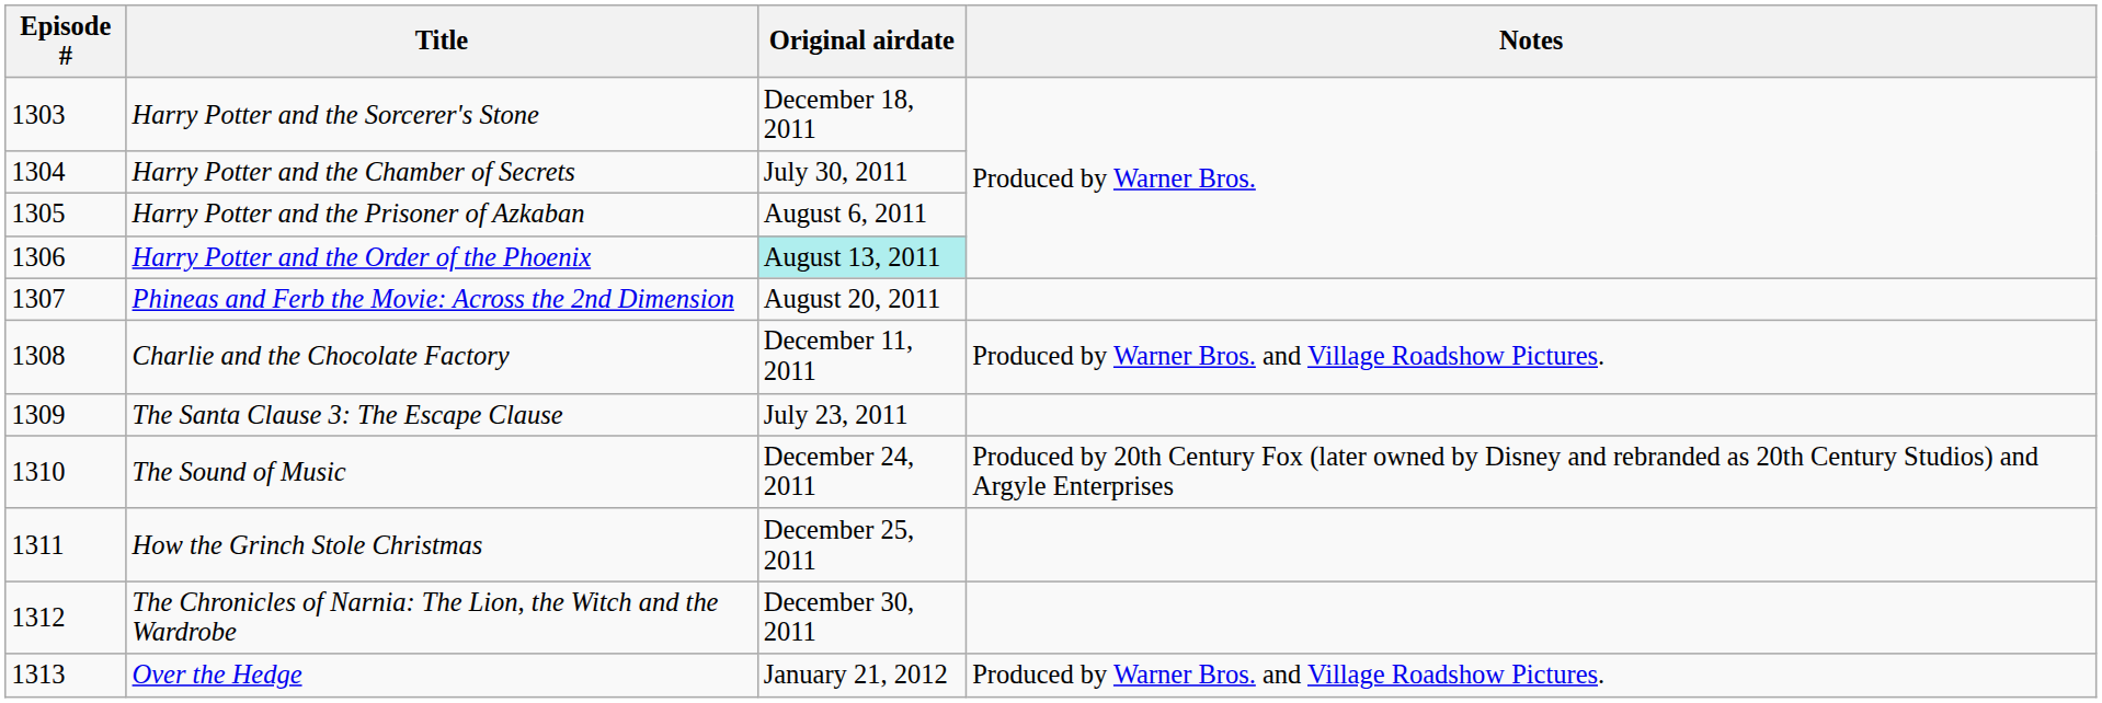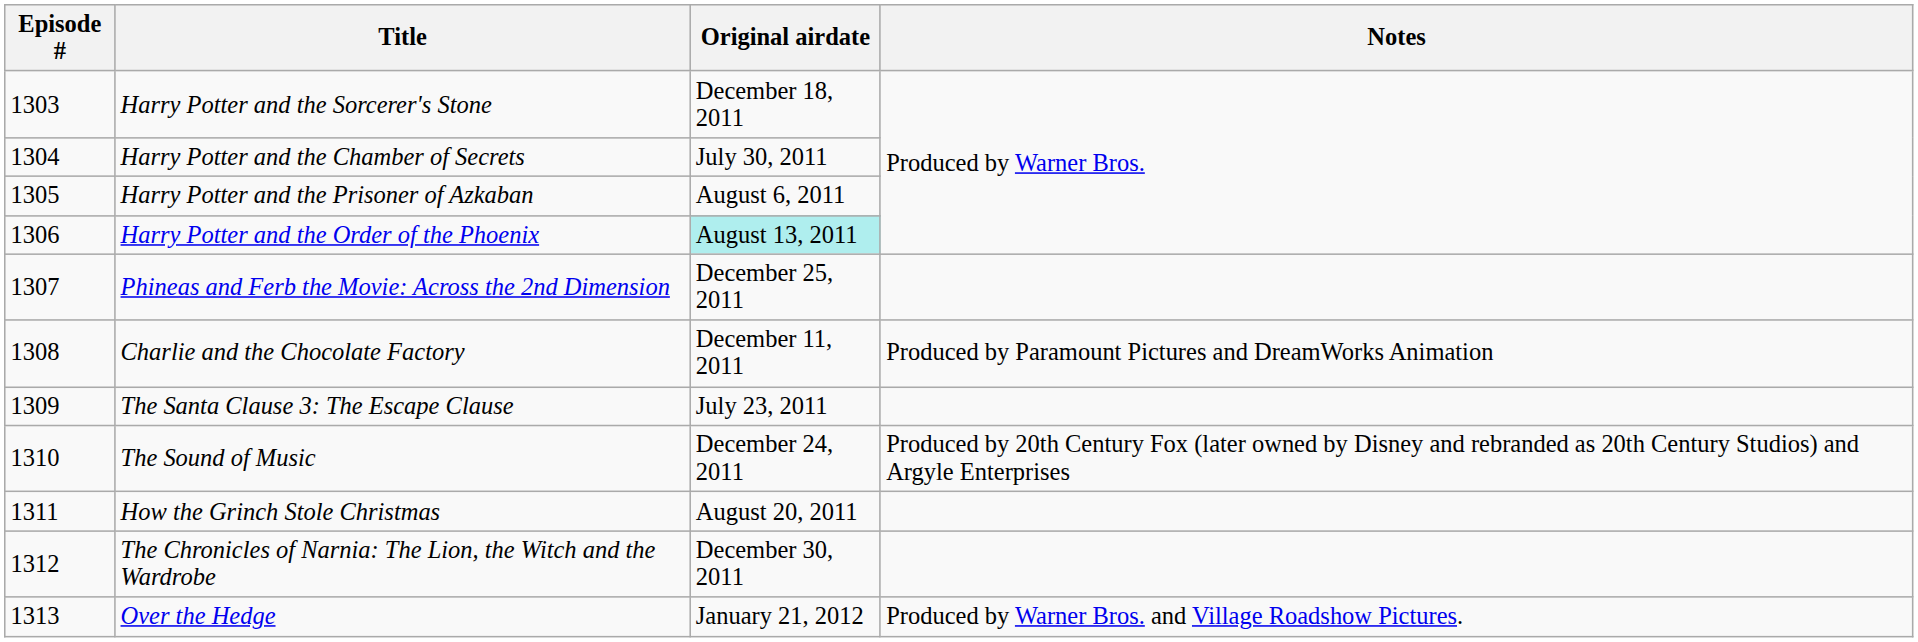Phineas and Ferb the Movie: Across the 2nd Dimension | Original airdate: August 20, 2011 -> December 25, 2011
Charlie and the Chocolate Factory | Notes: Produced by Warner Bros. and Village Roadshow Pictures. -> Produced by Paramount Pictures and DreamWorks Animation
How the Grinch Stole Christmas | Original airdate: December 25, 2011 -> August 20, 2011
